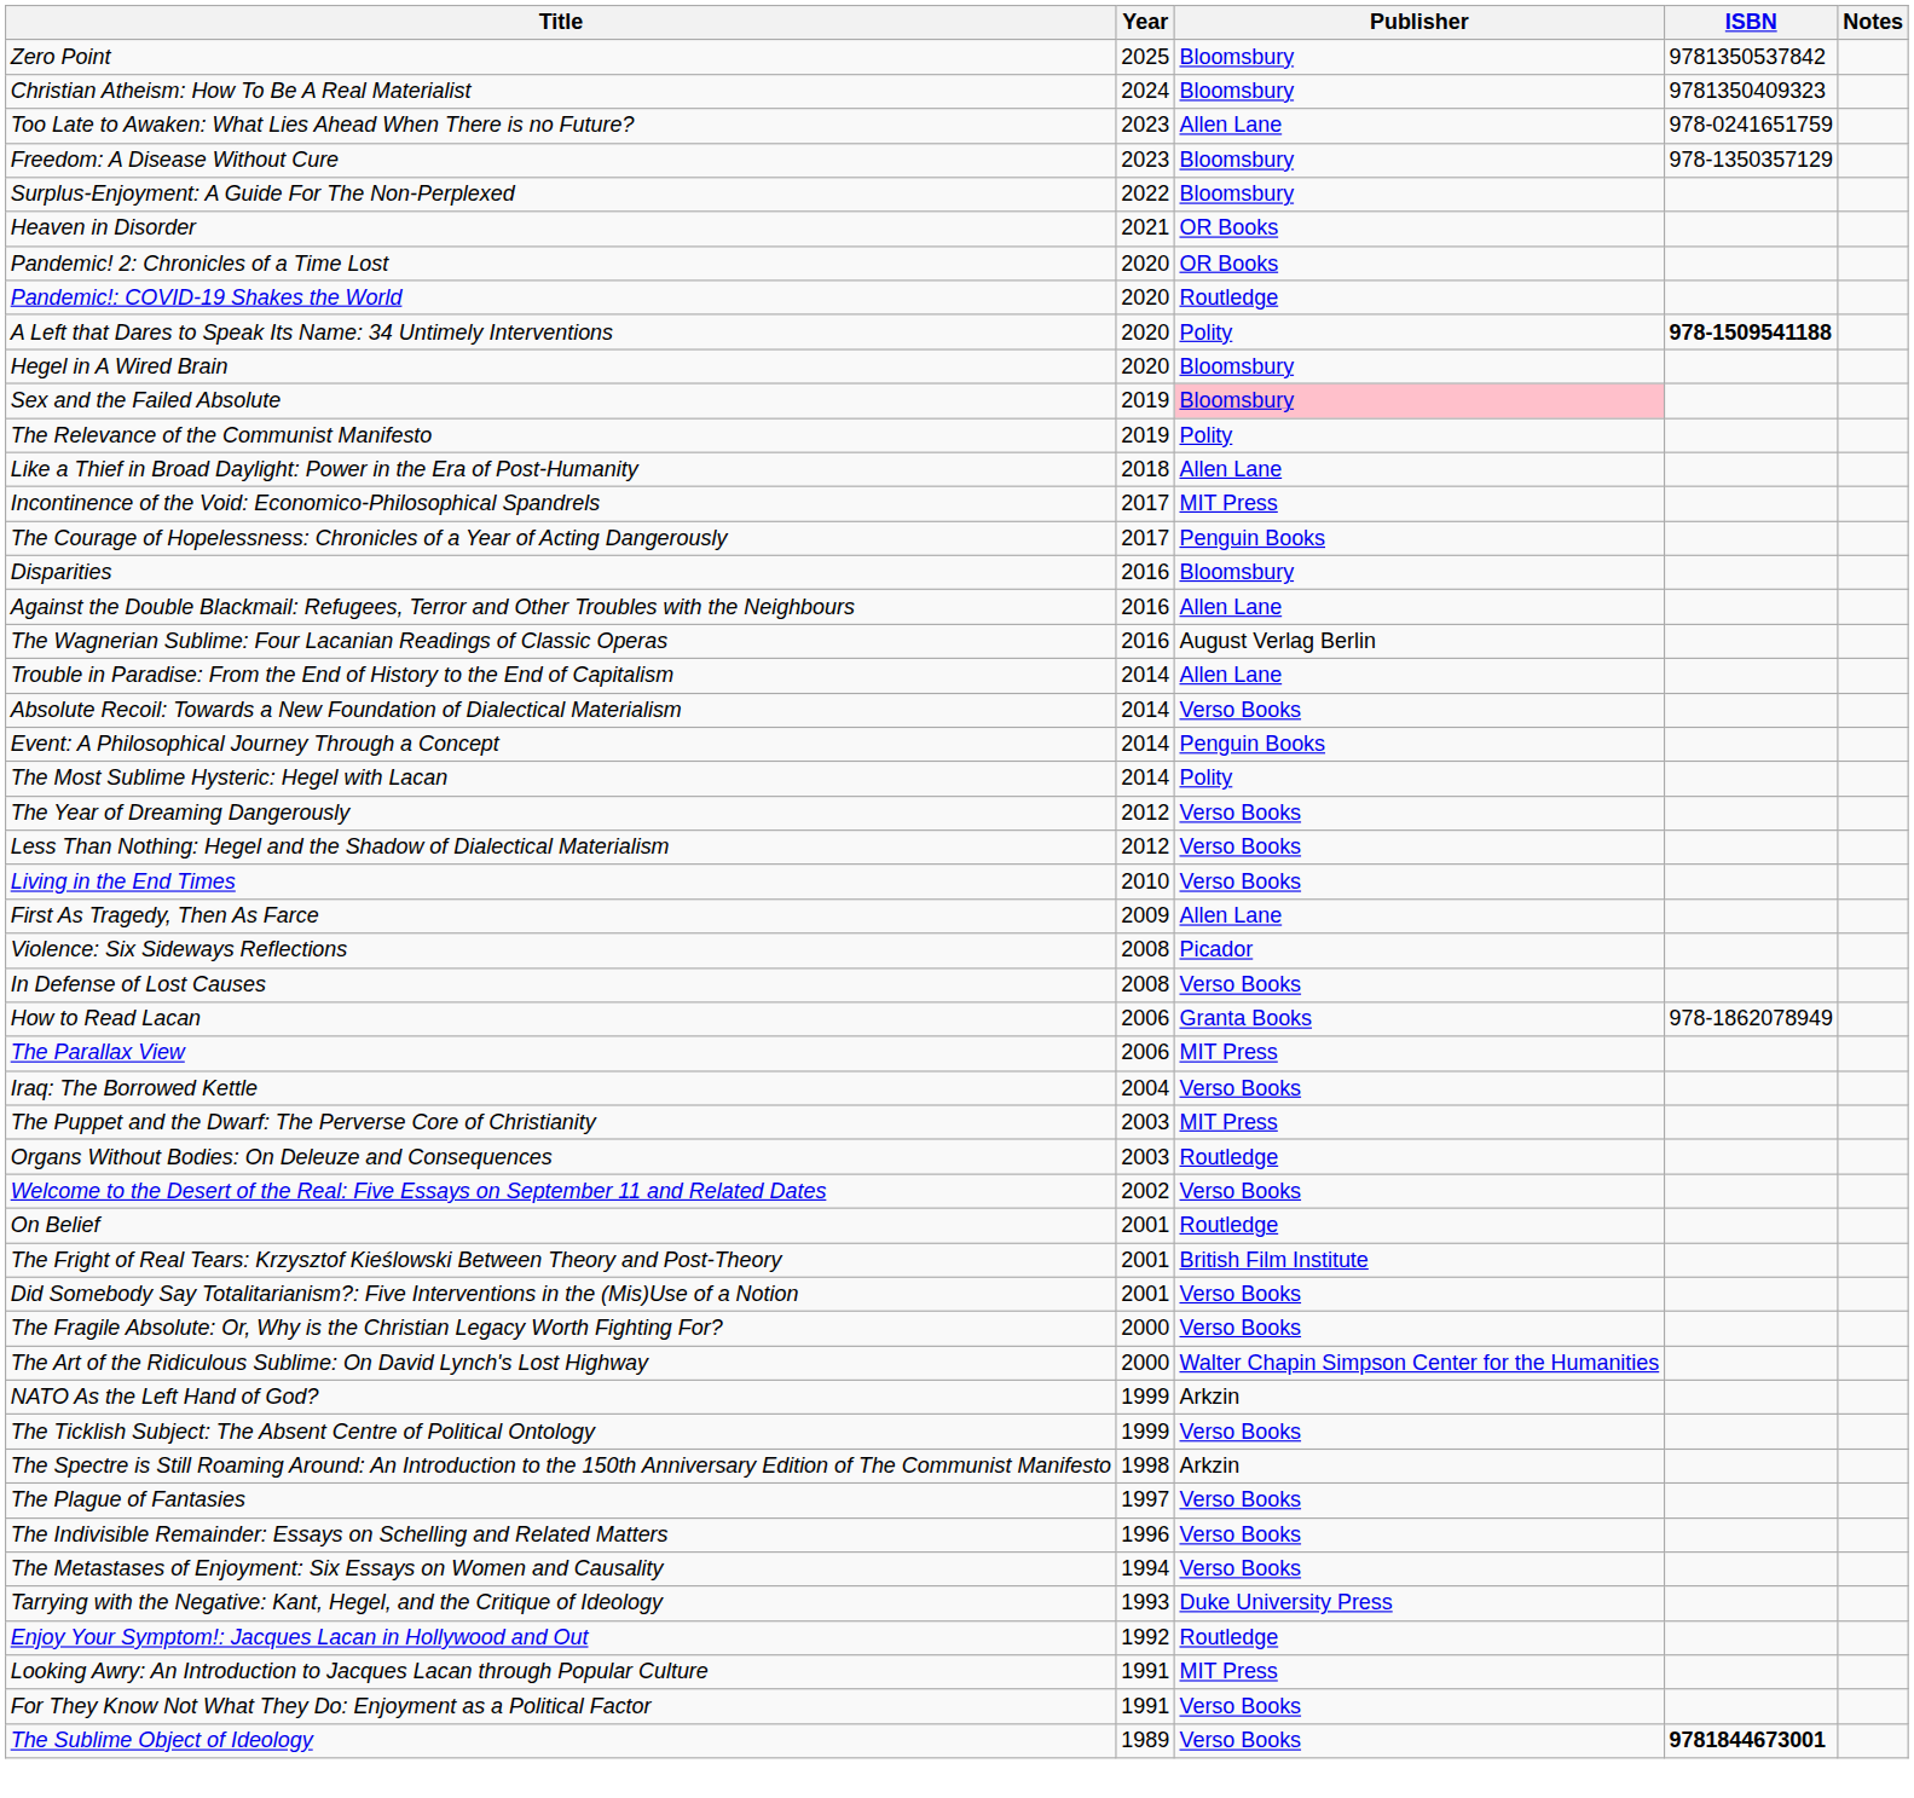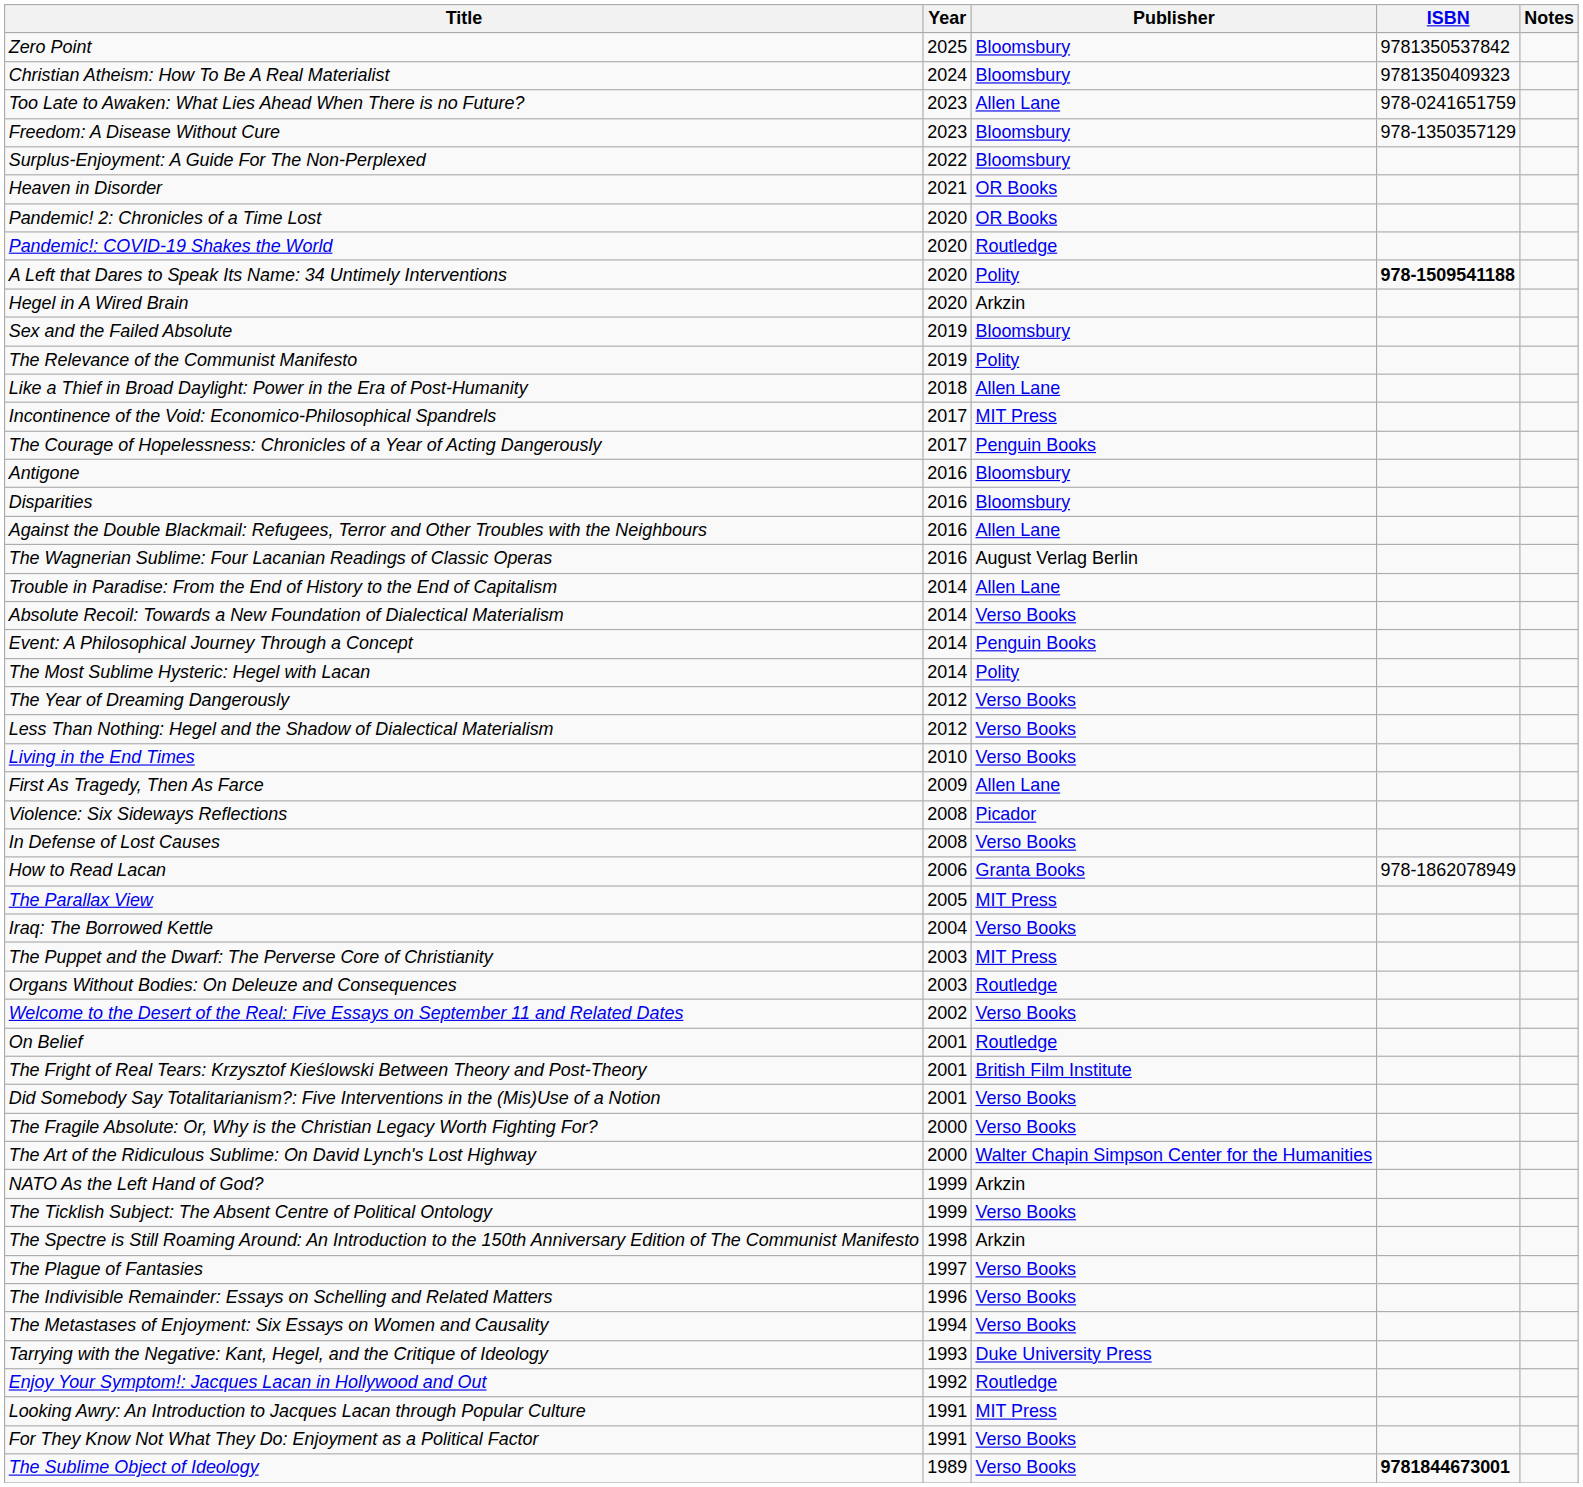Hegel in A Wired Brain | Publisher: Bloomsbury -> Arkzin
Sex and the Failed Absolute | Publisher: pink background -> no background
+ row: Antigone | 2016 | Bloomsbury
The Parallax View | Year: 2006 -> 2005
